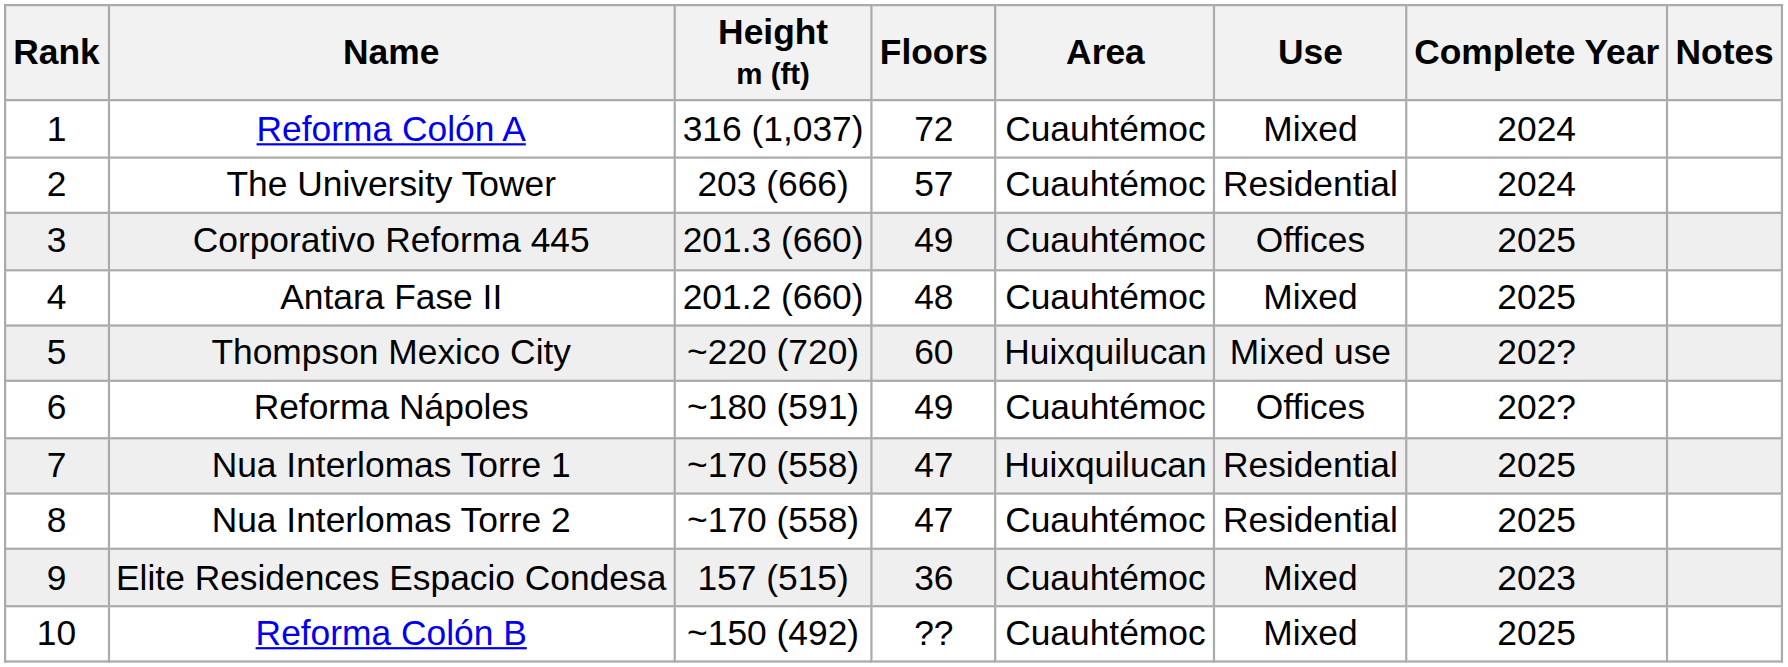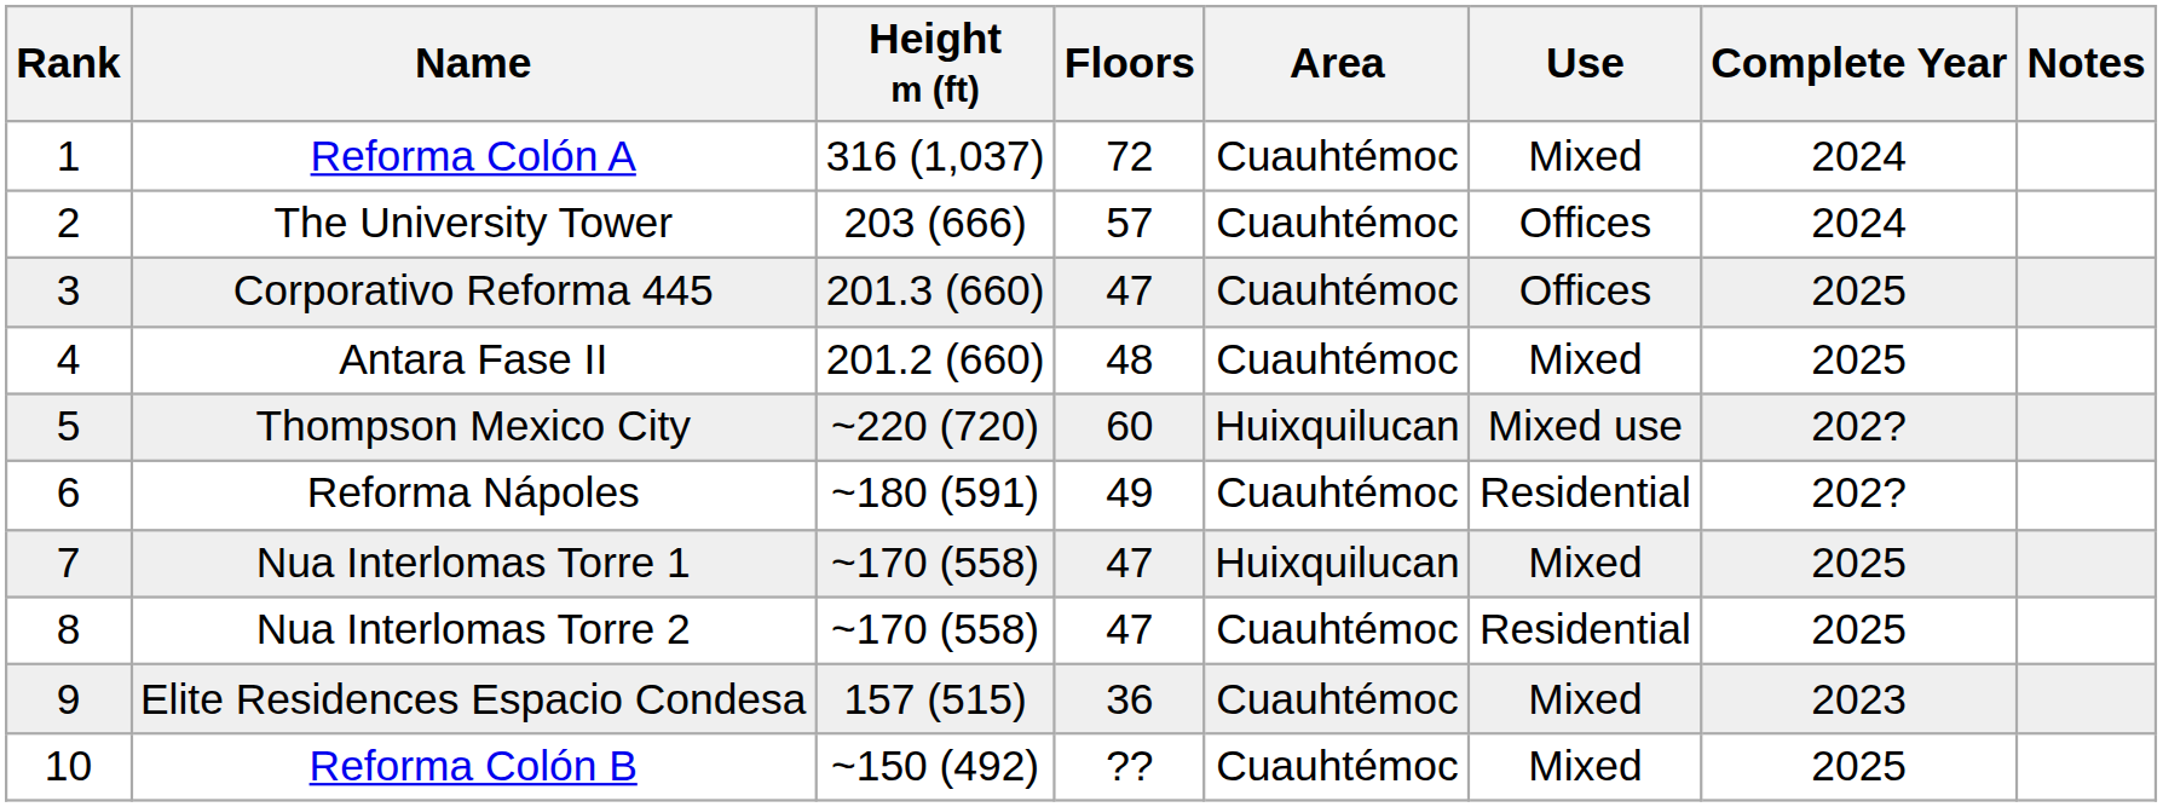The University Tower | Use: Residential -> Offices
Corporativo Reforma 445 | Floors: 49 -> 47
Reforma Nápoles | Use: Offices -> Residential
Nua Interlomas Torre 1 | Use: Residential -> Mixed
